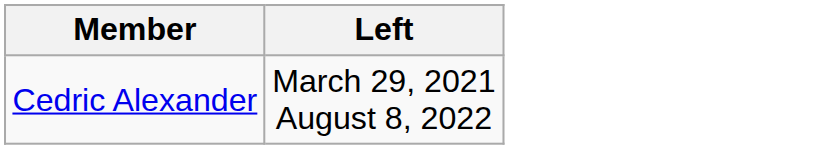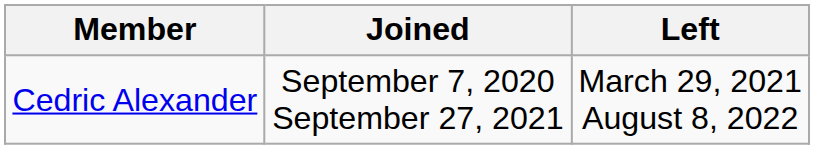+ column: Joined | September 7, 2020 September 27, 2021
